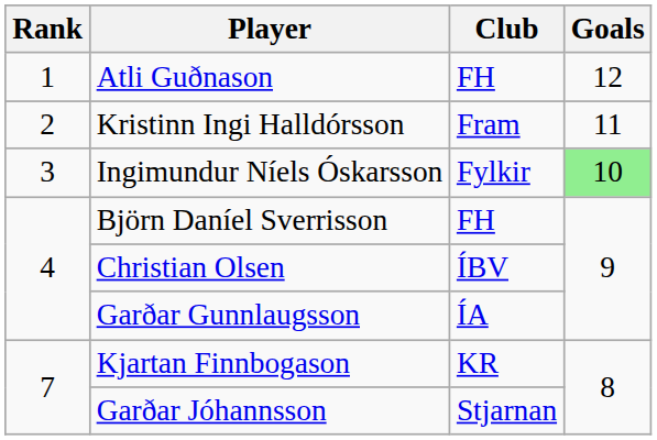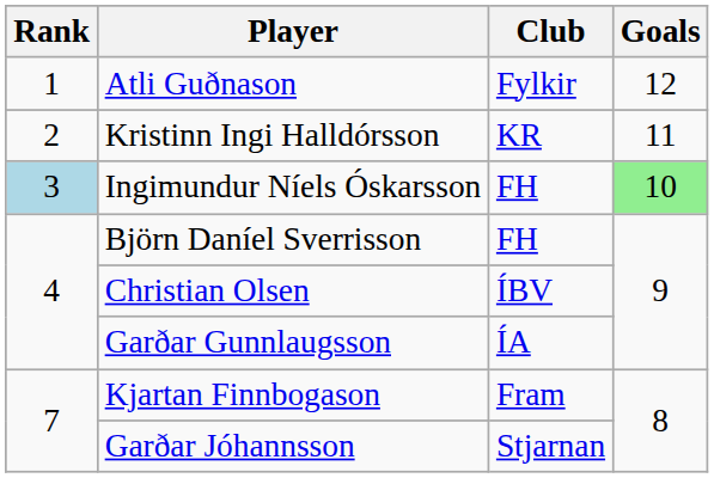Atli Guðnason | Club: FH -> Fylkir
Kristinn Ingi Halldórsson | Club: Fram -> KR
Ingimundur Níels Óskarsson | Rank: no background -> lightblue background
Ingimundur Níels Óskarsson | Club: Fylkir -> FH
Kjartan Finnbogason | Club: KR -> Fram
